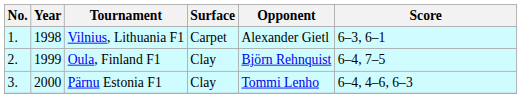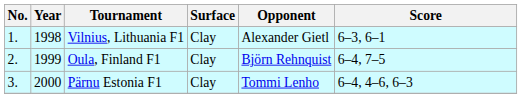Vilnius, Lithuania F1 | Surface: Carpet -> Clay
